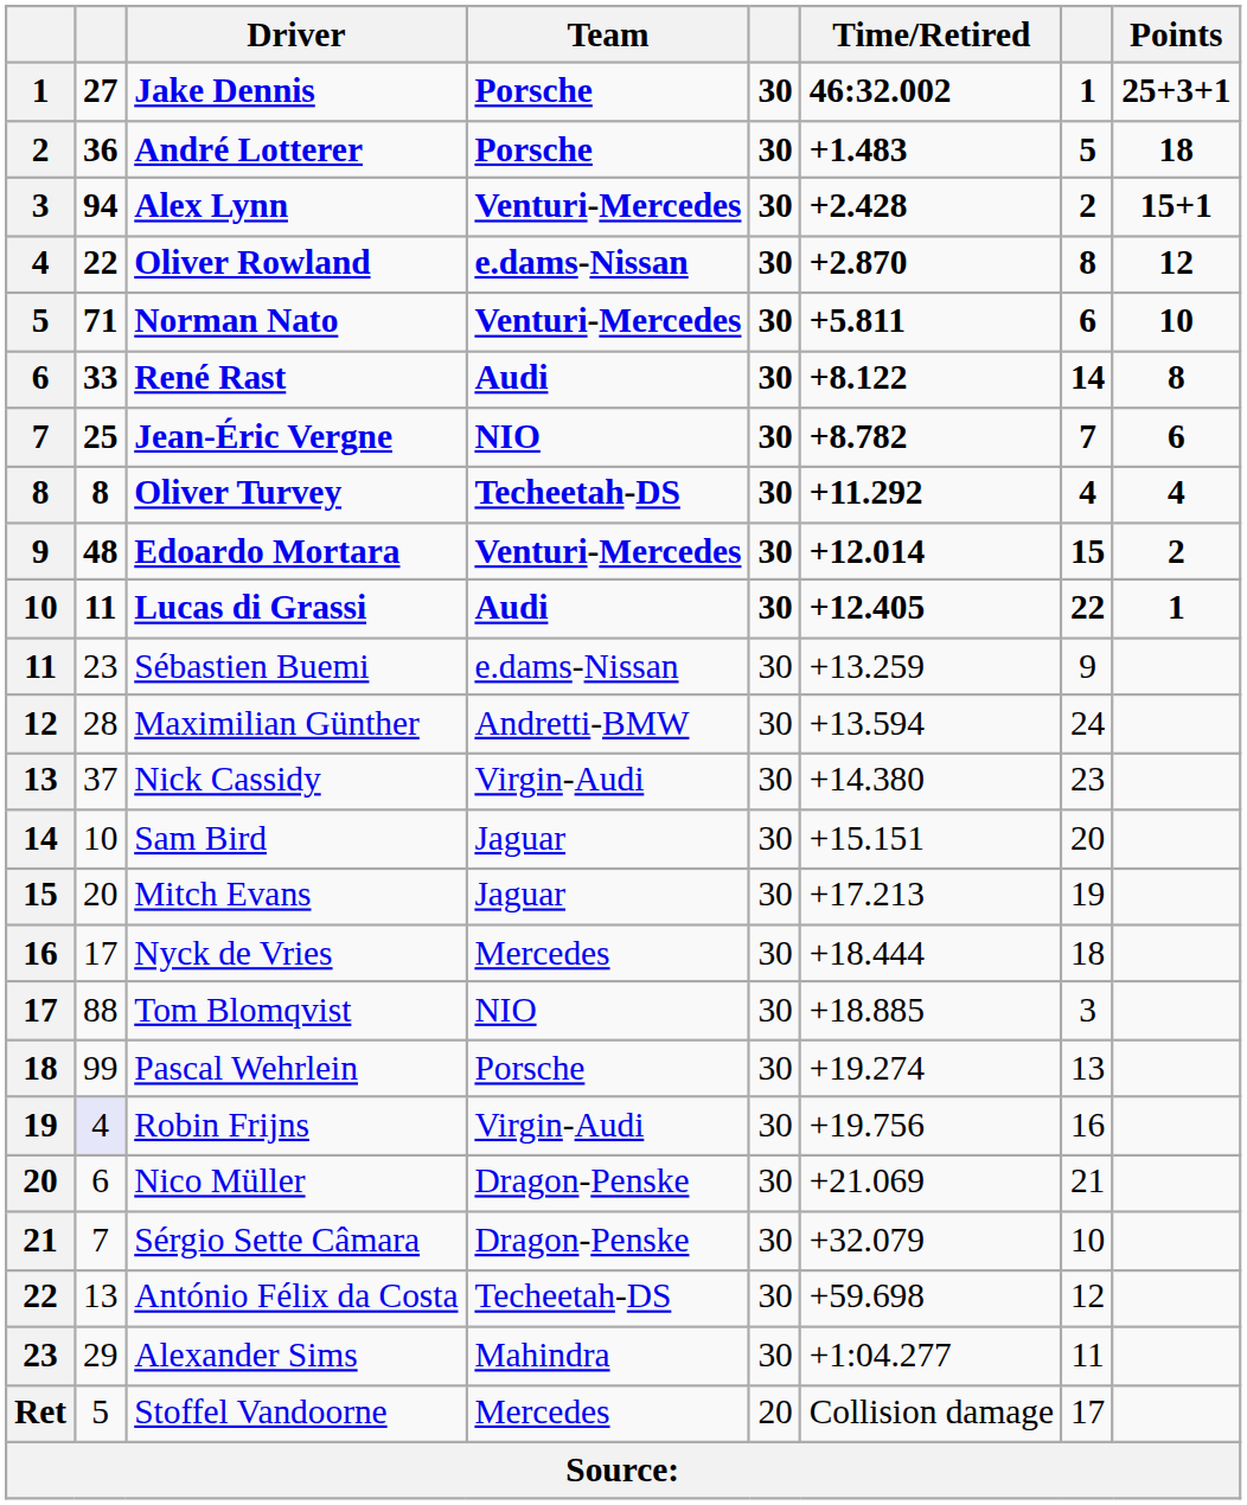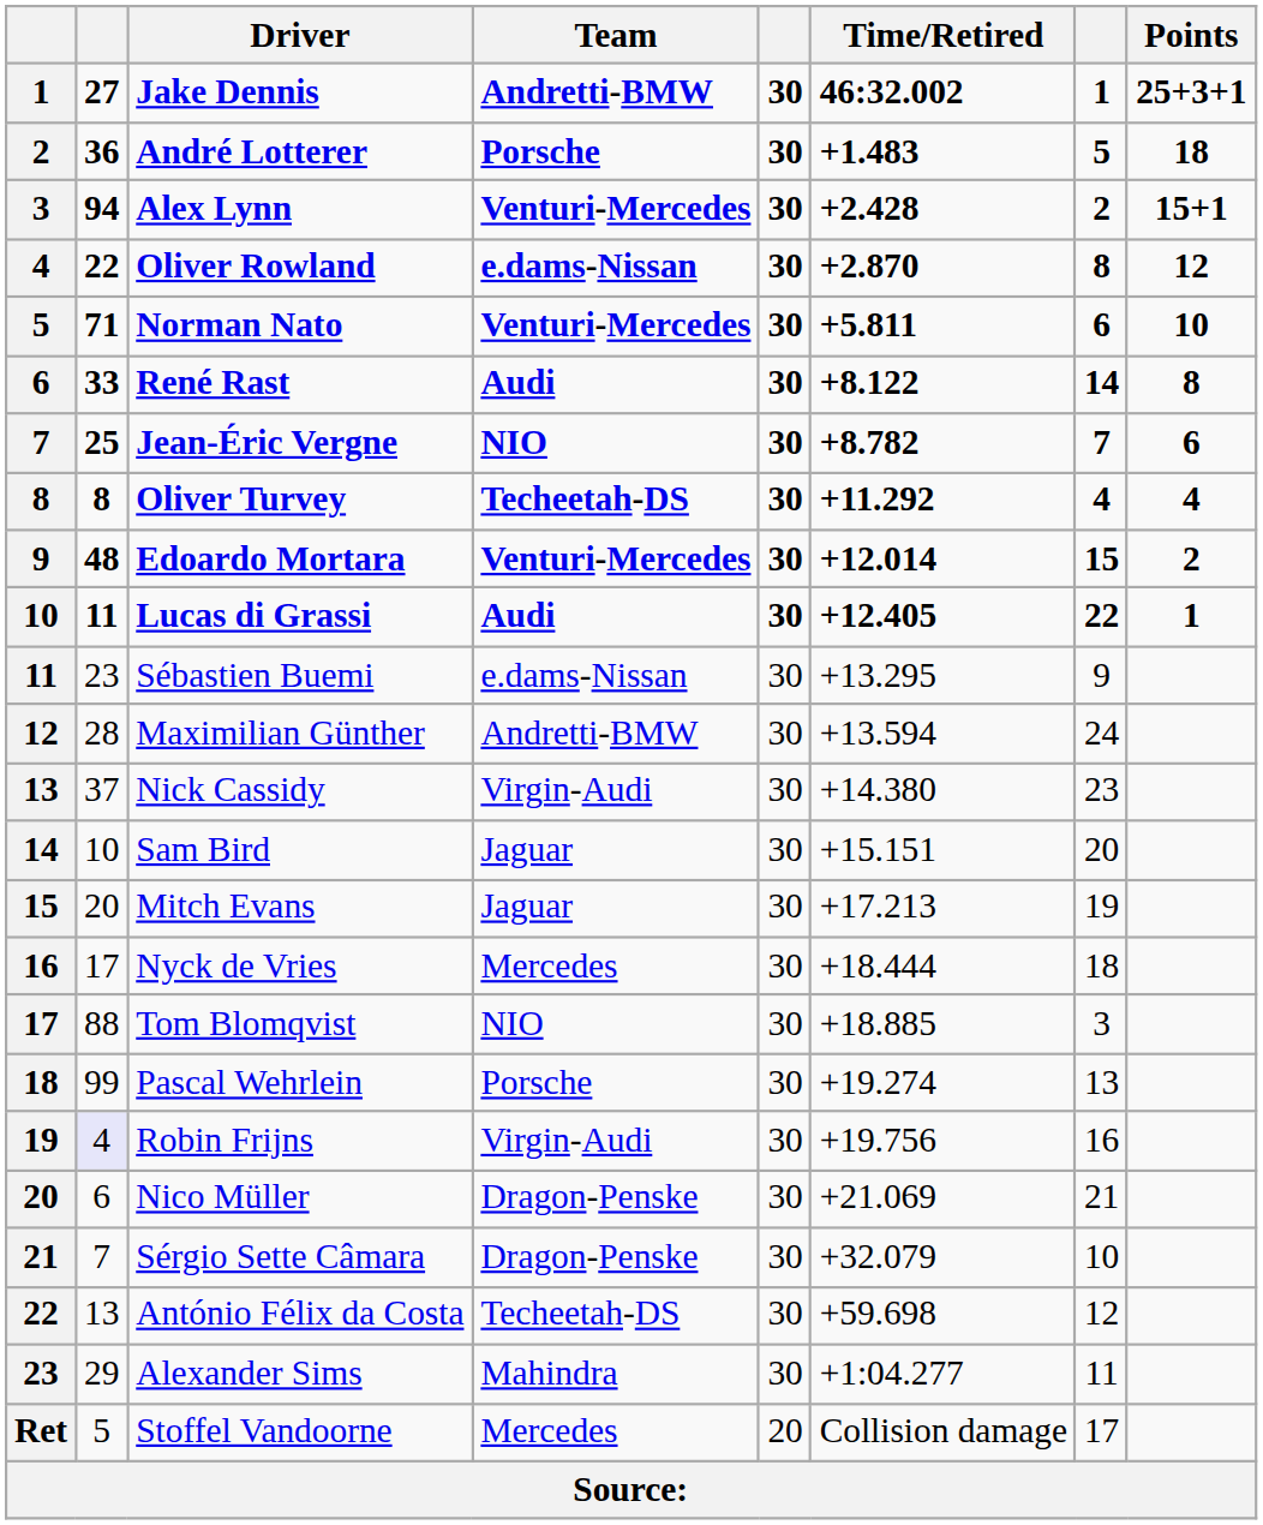Jake Dennis | Team: Porsche -> Andretti-BMW
Sébastien Buemi | Time/Retired: +13.259 -> +13.295
